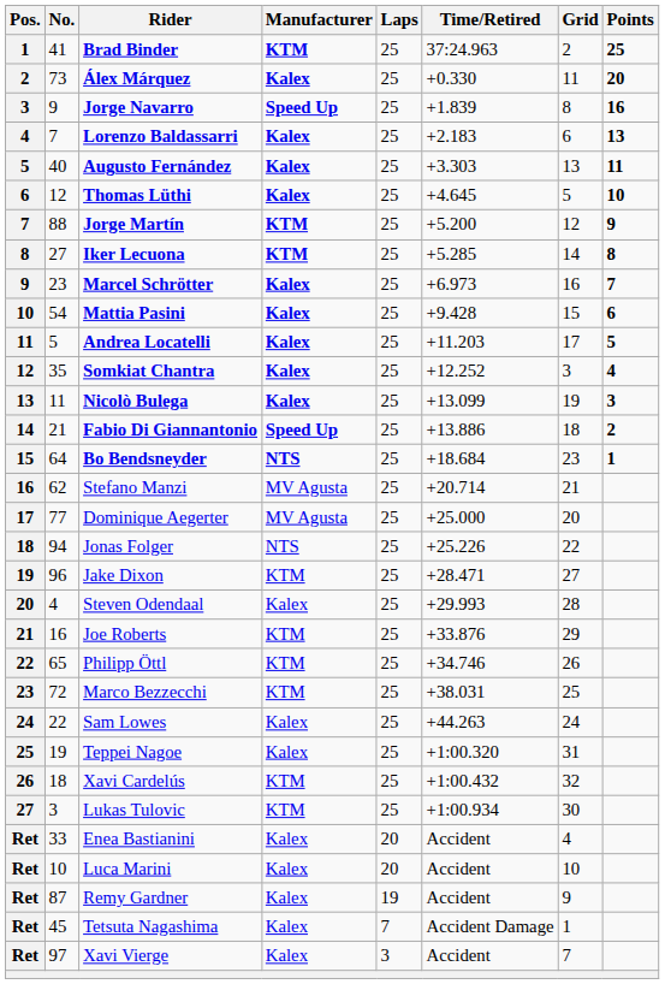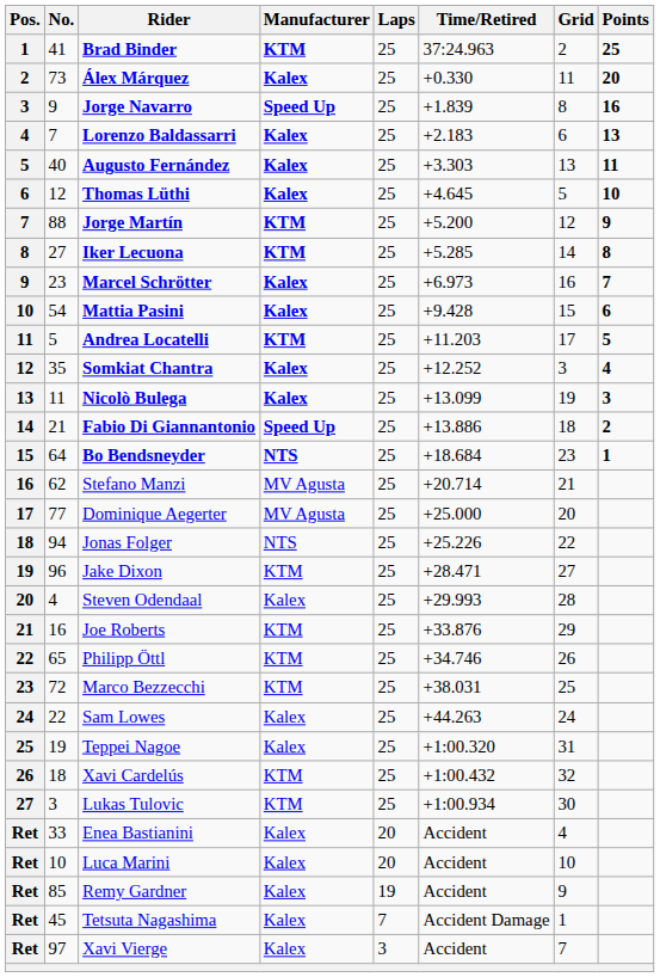Andrea Locatelli | Manufacturer: Kalex -> KTM
Remy Gardner | No.: 87 -> 85
